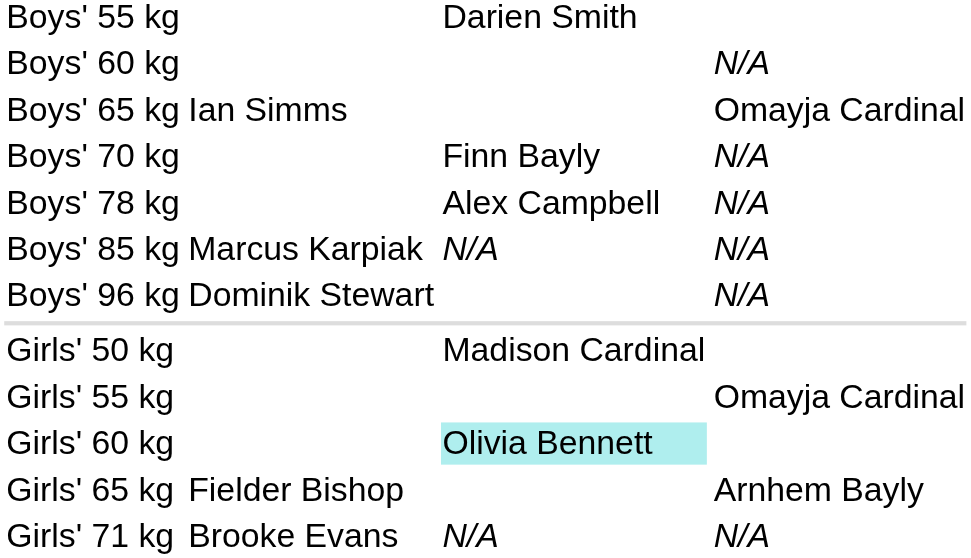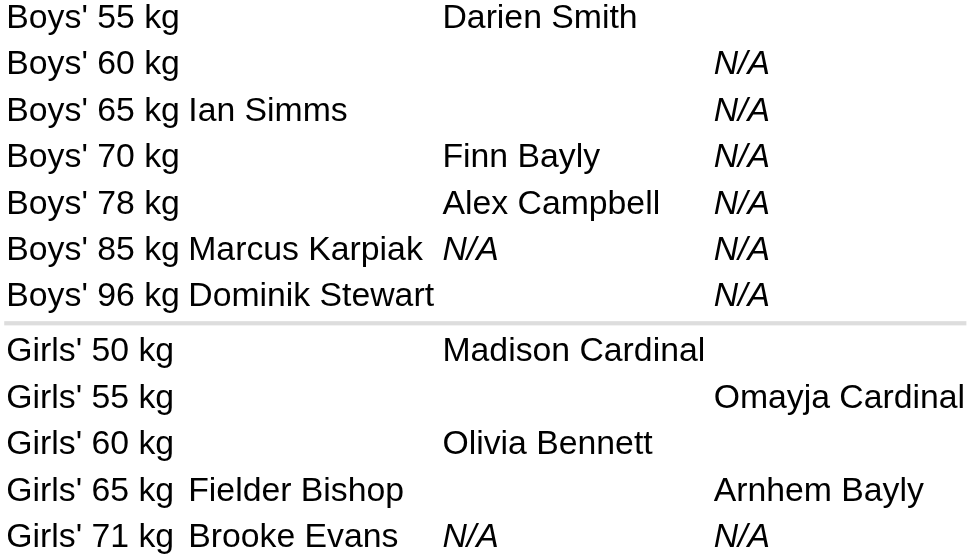Boys' 65 kg | column 4: Omayja Cardinal -> N/A
Girls' 60 kg | column 3: paleturquoise background -> no background
